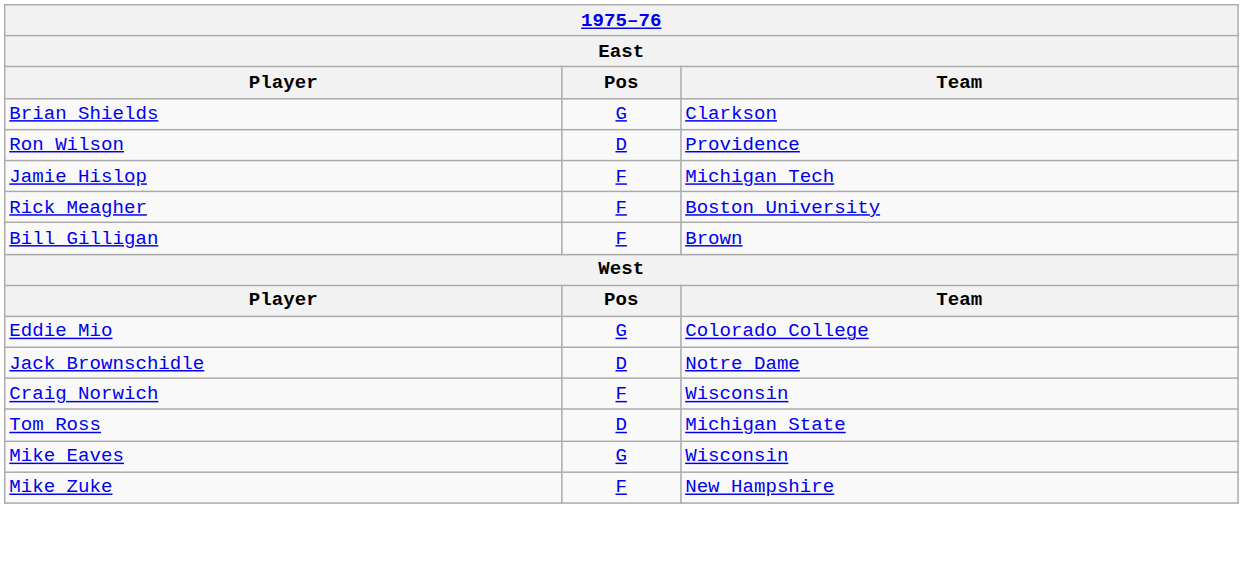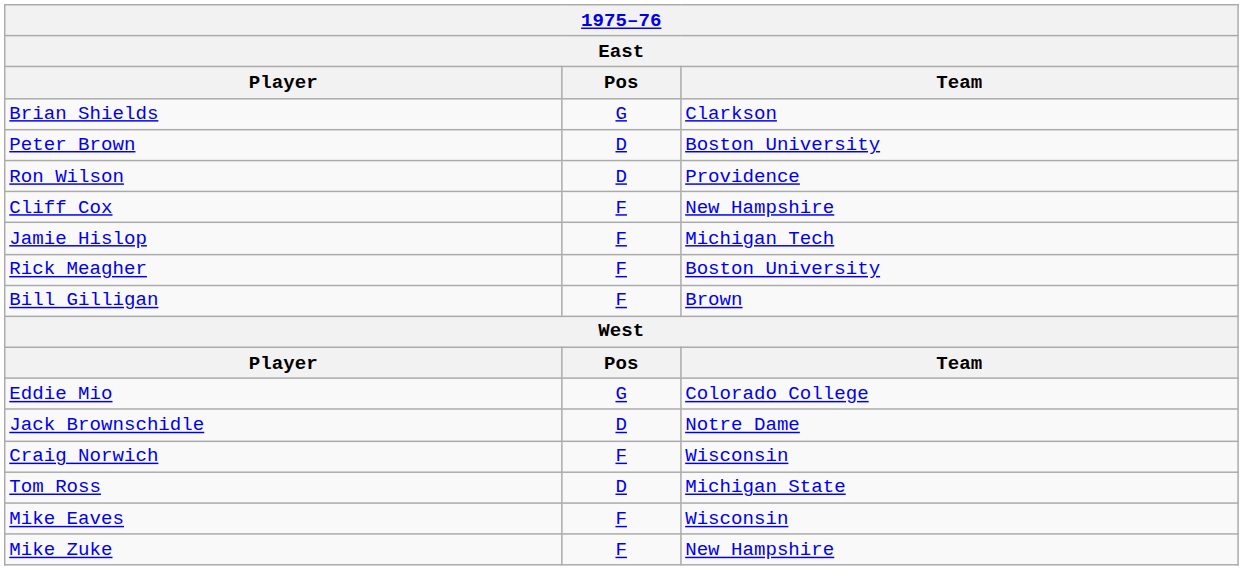+ row: Peter Brown | D | Boston University
+ row: Cliff Cox | F | New Hampshire
Mike Eaves | Pos: G -> F
